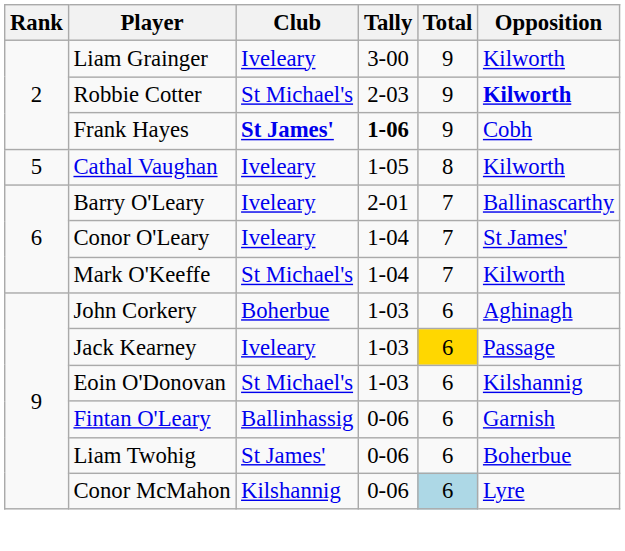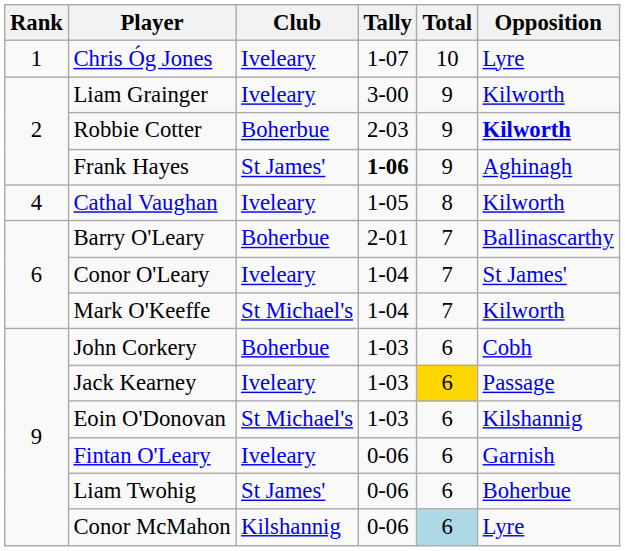+ row: 1 | Chris Óg Jones | Iveleary | 1-07 | 10 | Lyre
Robbie Cotter | Club: St Michael's -> Boherbue
Frank Hayes | Club: bold -> normal
Frank Hayes | Opposition: Cobh -> Aghinagh
Cathal Vaughan | Rank: 5 -> 4
Barry O'Leary | Club: Iveleary -> Boherbue
John Corkery | Opposition: Aghinagh -> Cobh
Fintan O'Leary | Club: Ballinhassig -> Iveleary
